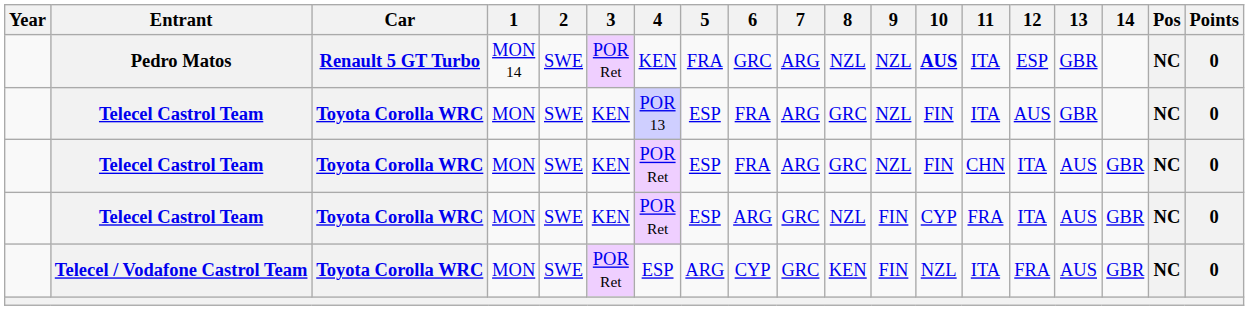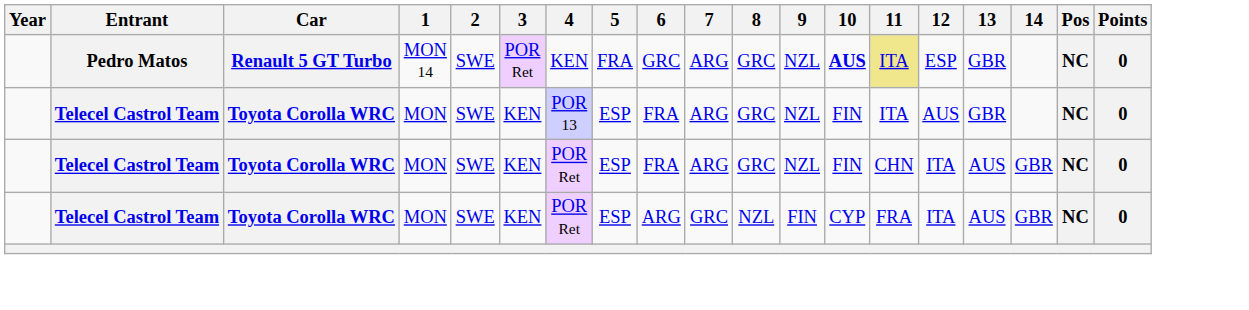Pedro Matos | 8: NZL -> GRC
Pedro Matos | 11: no background -> khaki background
- row: Telecel / Vodafone Castrol Team | Toyota Corolla WRC | MON | SWE | POR Ret | ESP | ARG | CYP | GRC | KEN | FIN | NZL | ITA | FRA | AUS | GBR | NC | 0
